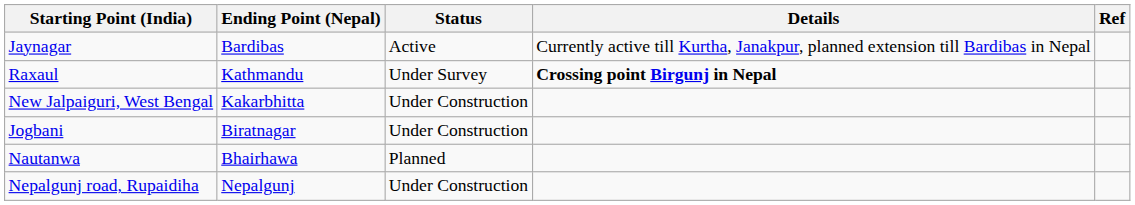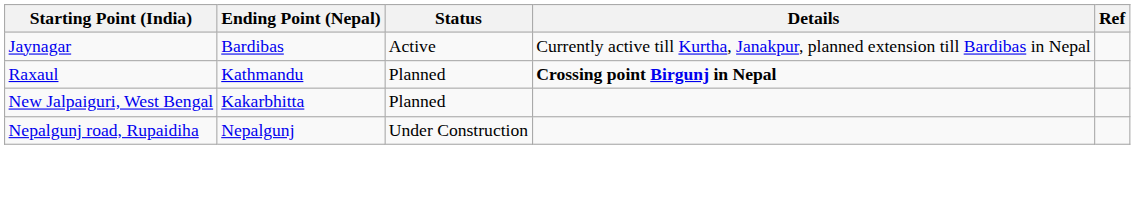Raxaul | Status: Under Survey -> Planned
New Jalpaiguri, West Bengal | Status: Under Construction -> Planned
- row: Jogbani | Biratnagar | Under Construction
- row: Nautanwa | Bhairhawa | Planned
